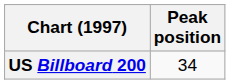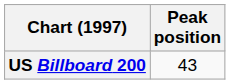US Billboard 200 | Peak position: 34 -> 43
